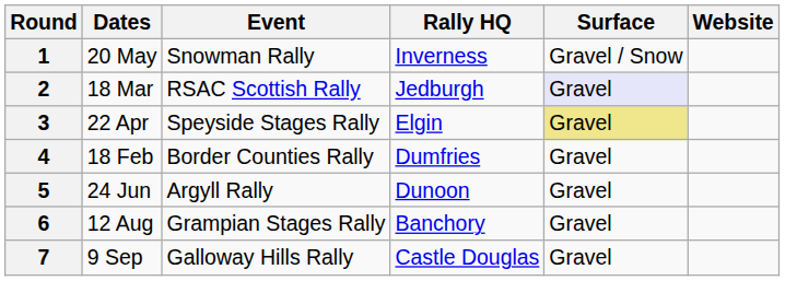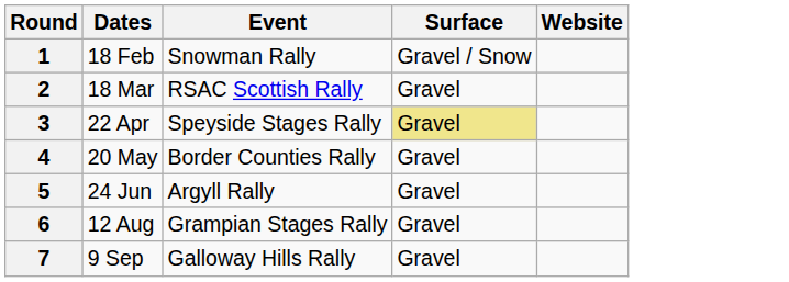- column: Rally HQ | Inverness | Jedburgh | Elgin | Dumfries | Dunoon | Banchory | Castle Douglas
1 | Dates: 20 May -> 18 Feb
2 | Surface: lavender background -> no background
4 | Dates: 18 Feb -> 20 May
